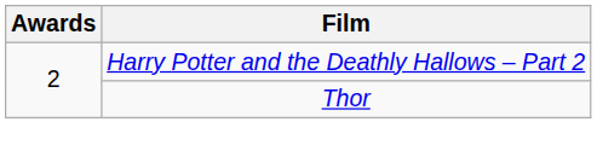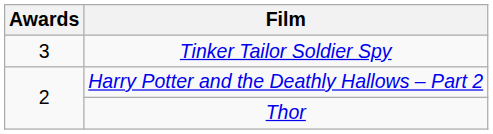+ row: 3 | Tinker Tailor Soldier Spy
